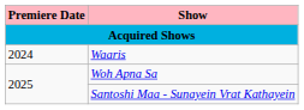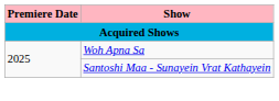- row: 2024 | Waaris
